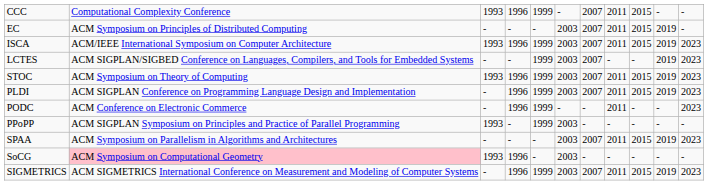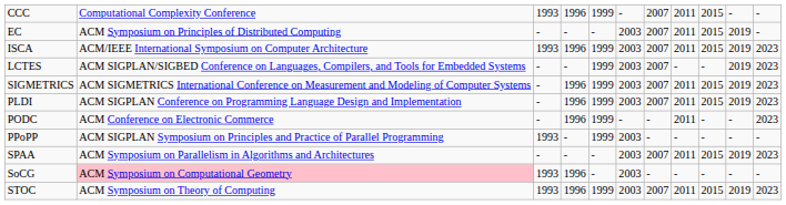rows swapped: SIGMETRICS <-> STOC
